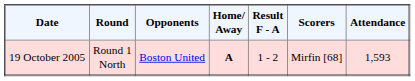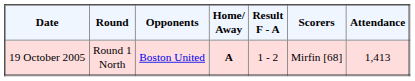19 October 2005 | Attendance: 1,593 -> 1,413
